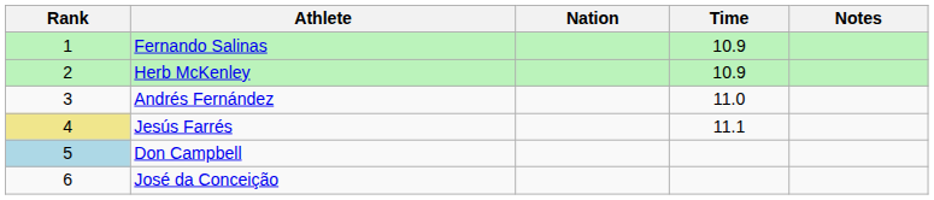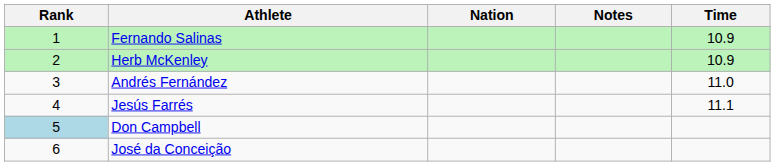columns swapped: Time <-> Notes
Jesús Farrés | Rank: khaki background -> no background
